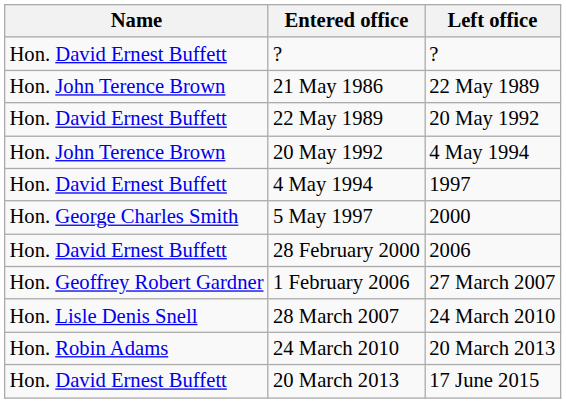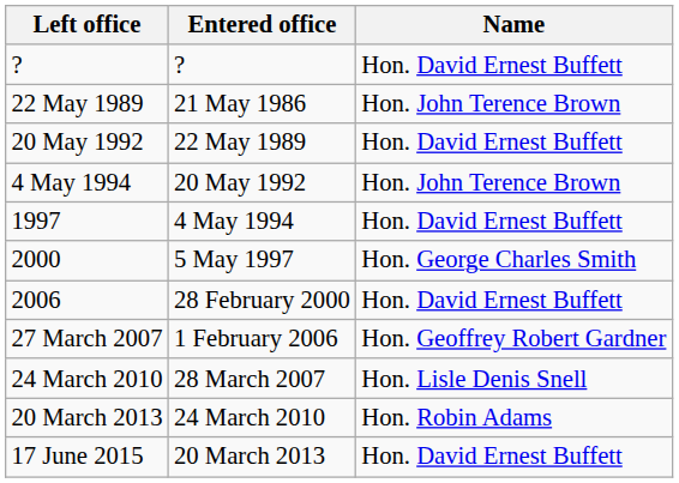columns swapped: Name <-> Left office
